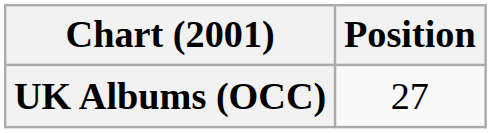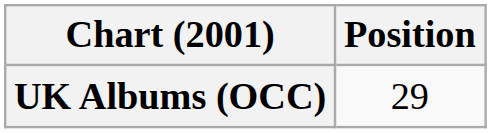UK Albums (OCC) | Position: 27 -> 29
